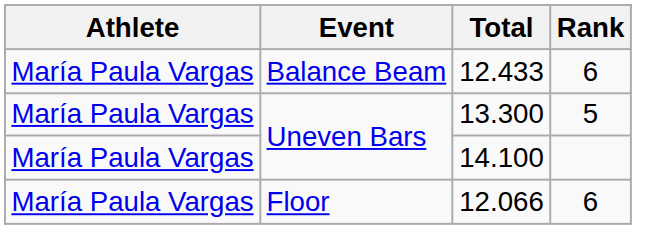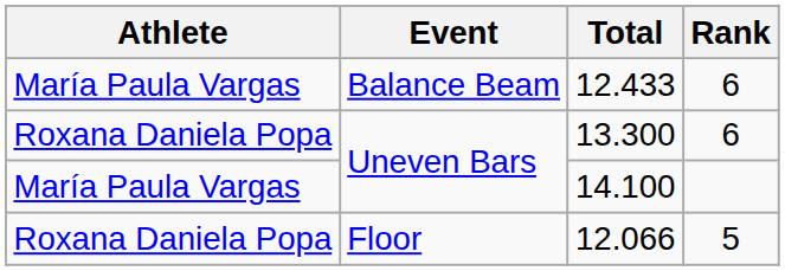13.300 | Athlete: María Paula Vargas -> Roxana Daniela Popa
13.300 | Rank: 5 -> 6
12.066 | Athlete: María Paula Vargas -> Roxana Daniela Popa
12.066 | Rank: 6 -> 5
